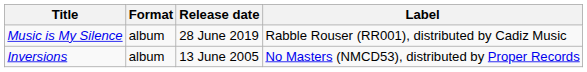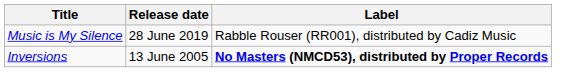- column: Format | album | album
Inversions | Label: normal -> bold
